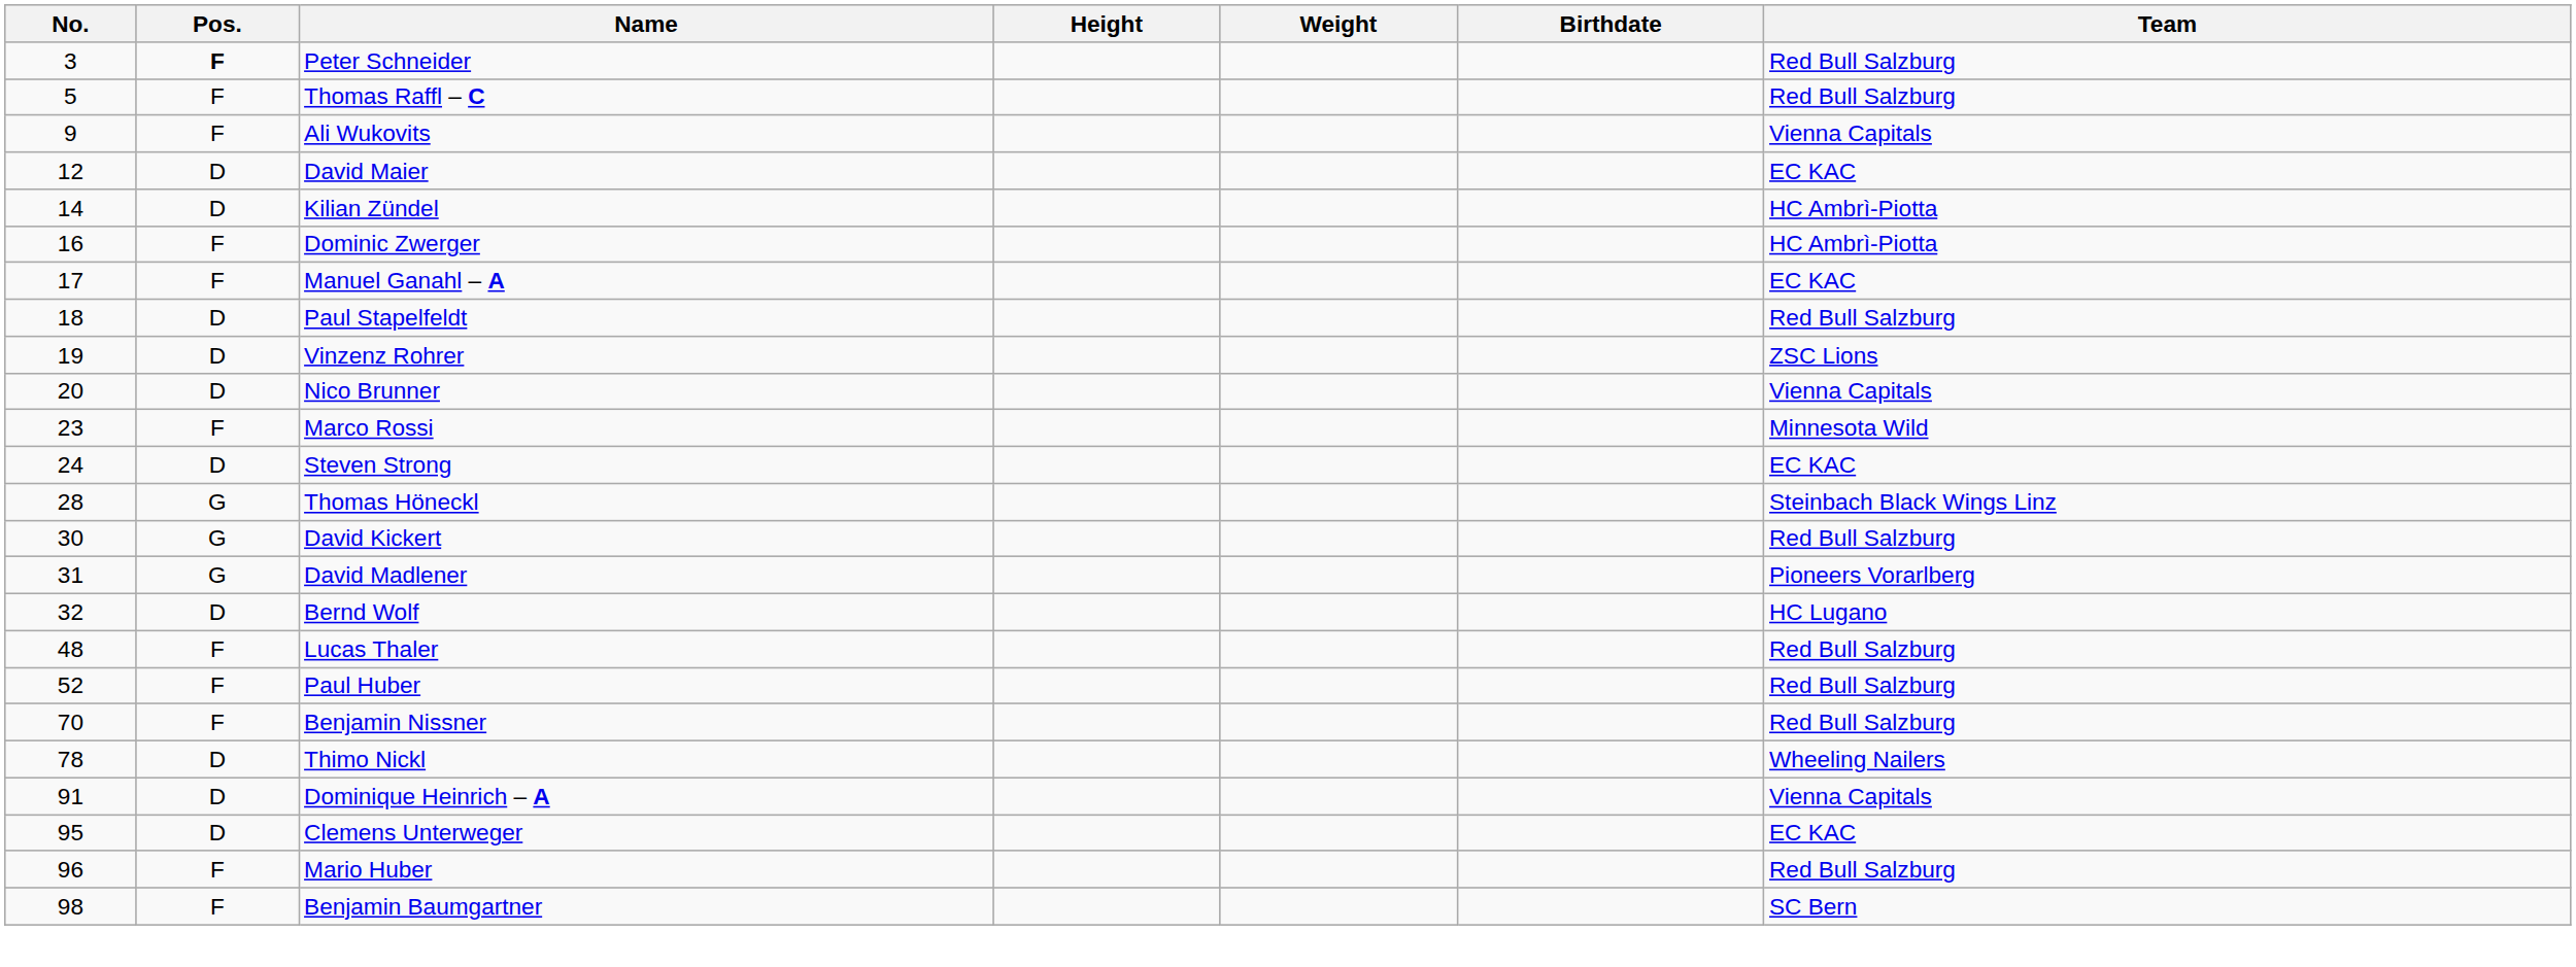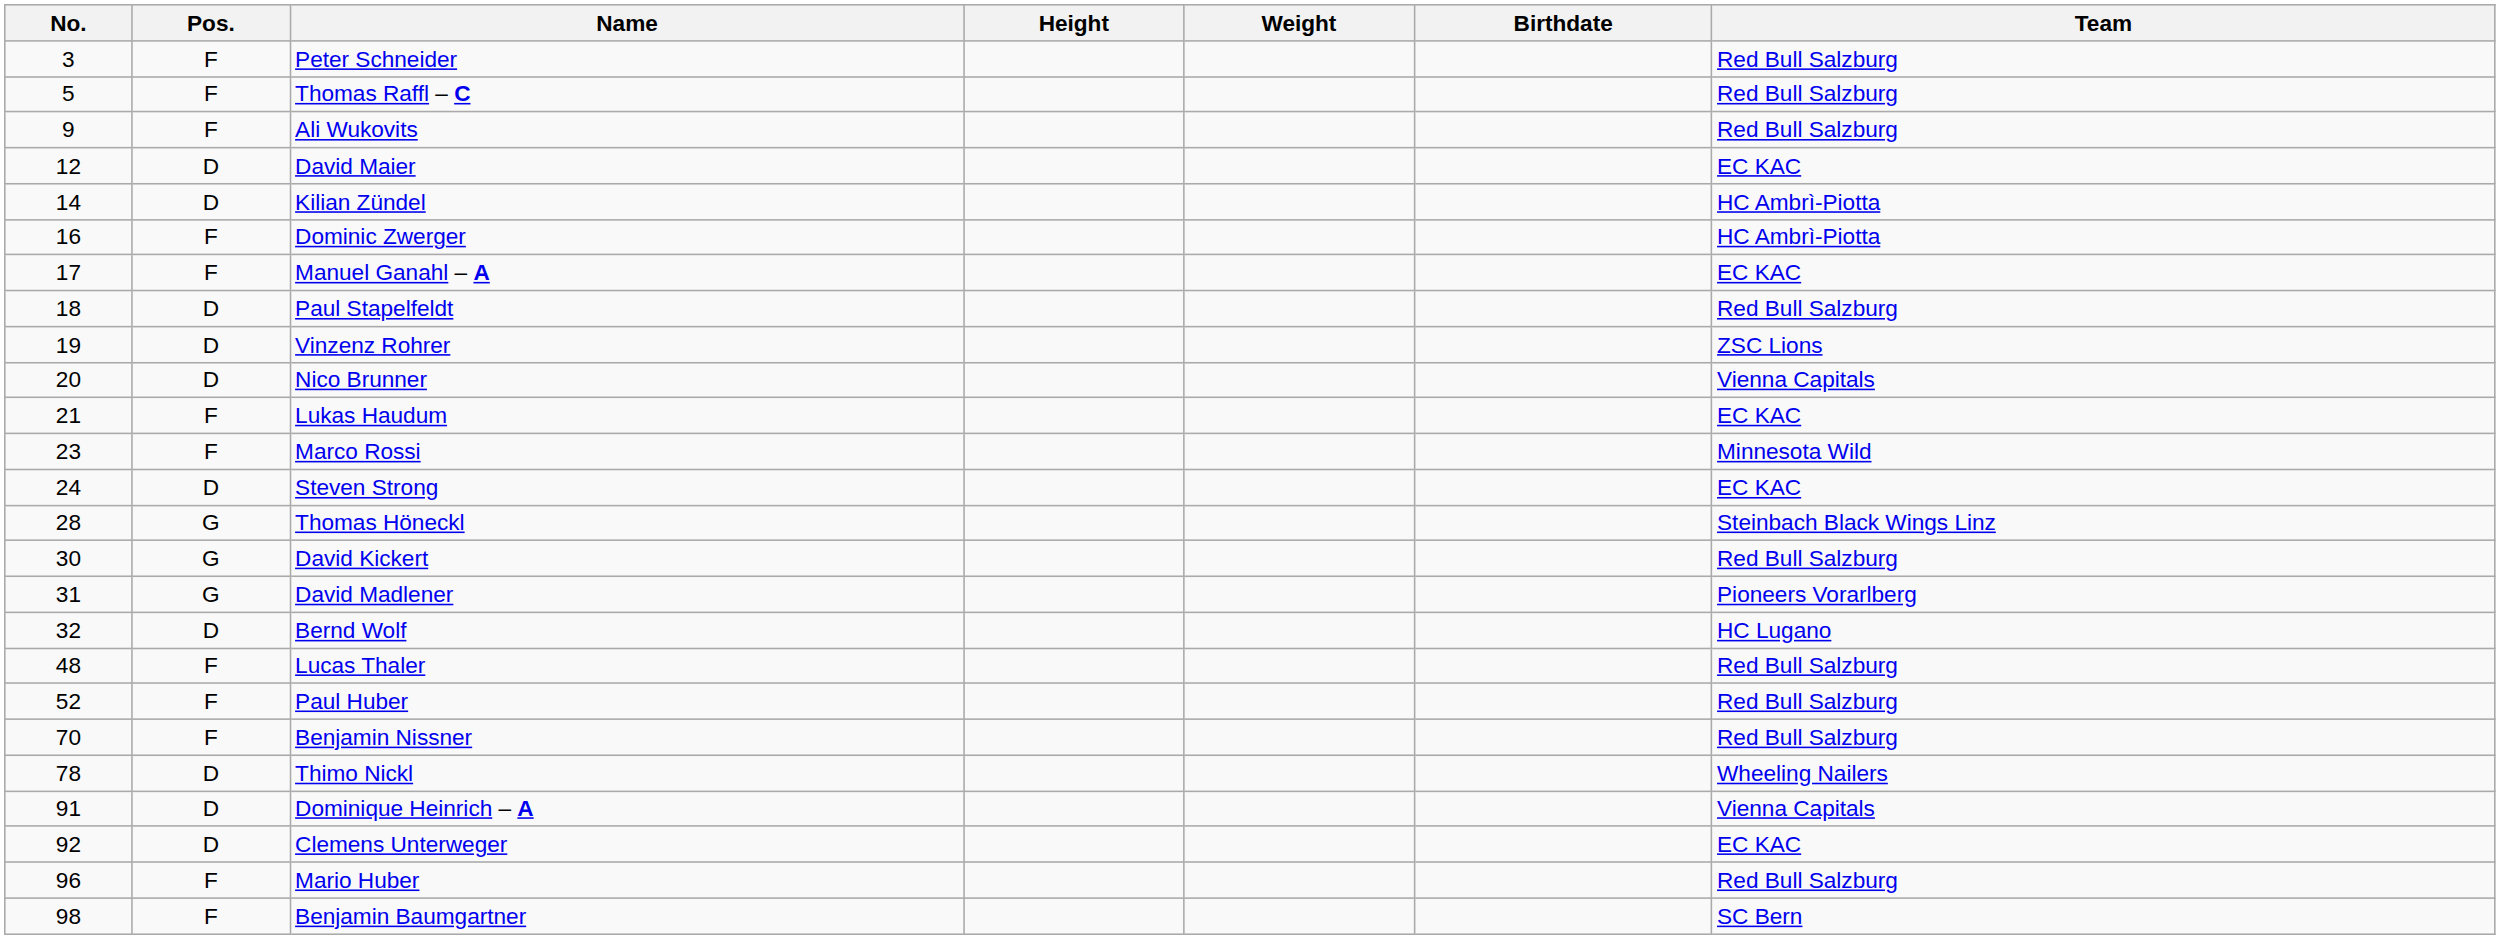Peter Schneider | Pos.: bold -> normal
Ali Wukovits | Team: Vienna Capitals -> Red Bull Salzburg
+ row: 21 | F | Lukas Haudum | EC KAC
Clemens Unterweger | No.: 95 -> 92
